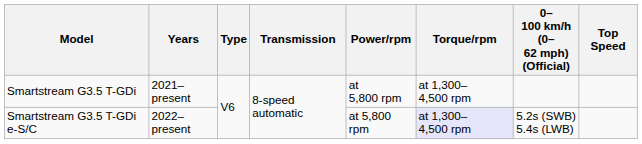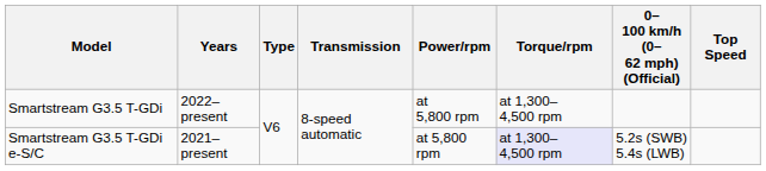Smartstream G3.5 T-GDi | Years: 2021–present -> 2022–present
Smartstream G3.5 T-GDi e-S/C | Years: 2022–present -> 2021–present
